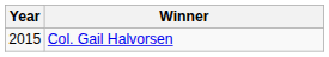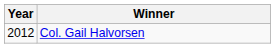Col. Gail Halvorsen | Year: 2015 -> 2012
